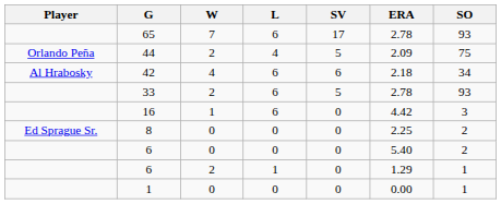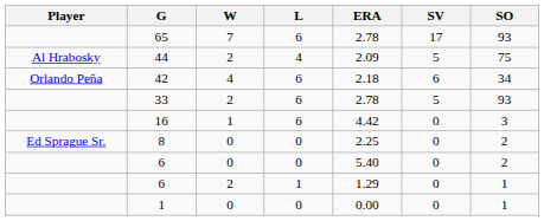columns swapped: SV <-> ERA
44 | Player: Orlando Peña -> Al Hrabosky
42 | Player: Al Hrabosky -> Orlando Peña
